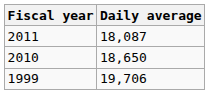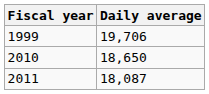rows swapped: 1999 <-> 2011
